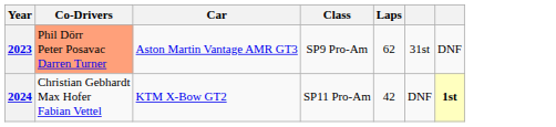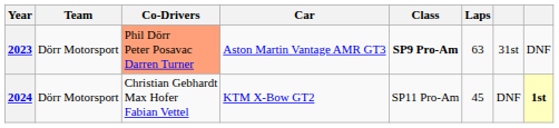+ column: Team | Dörr Motorsport | Dörr Motorsport
2023 | Class: normal -> bold
2023 | Laps: 62 -> 63
2024 | Laps: 42 -> 45
